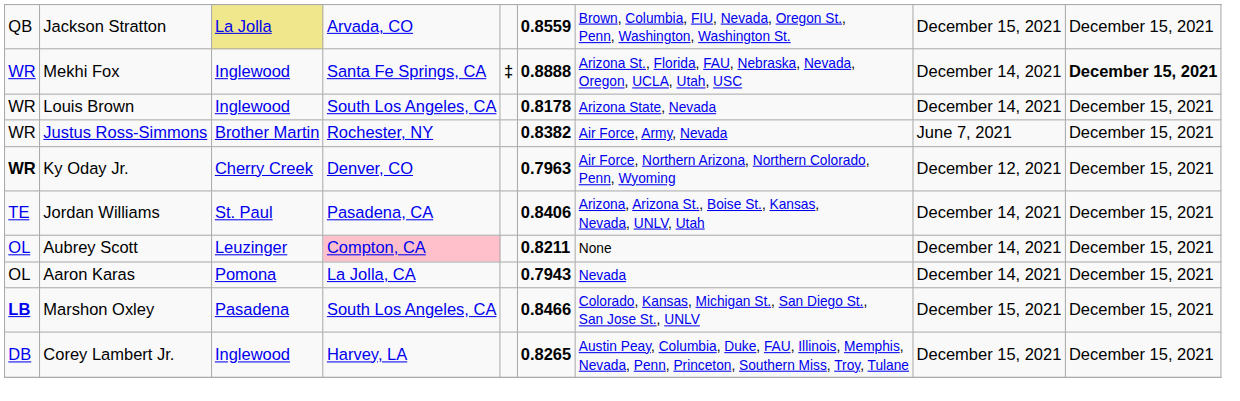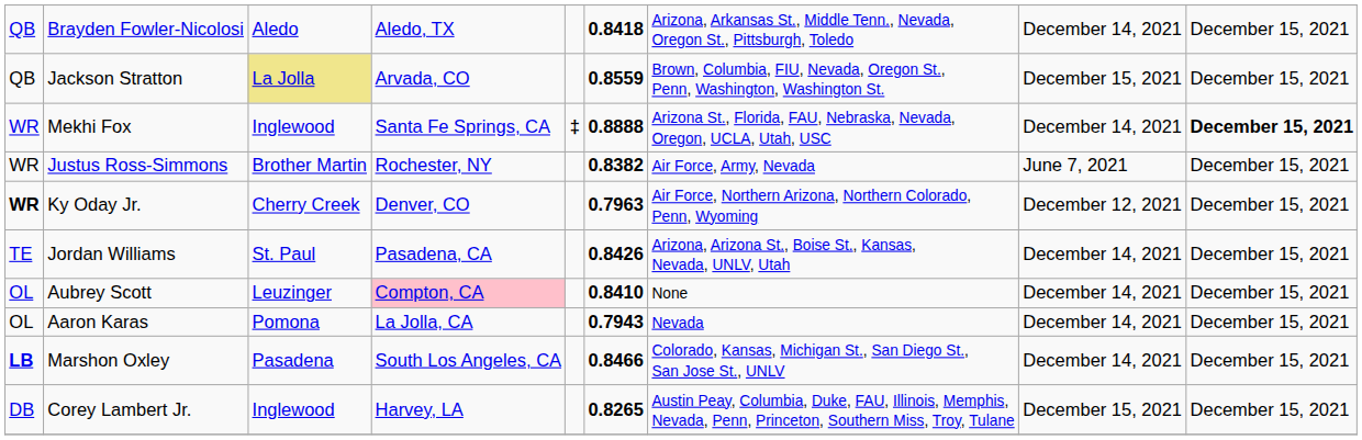+ row: QB | Brayden Fowler-Nicolosi | Aledo | Aledo, TX | 0.8418 | Arizona, Arkansas St., Middle Tenn., Nevada, Oregon St., Pittsburgh, Toledo | December 14, 2021 | December 15, 2021
- row: WR | Louis Brown | Inglewood | South Los Angeles, CA | 0.8178 | Arizona State, Nevada | December 14, 2021 | December 15, 2021
Jordan Williams | column 6: 0.8406 -> 0.8426
Aubrey Scott | column 6: 0.8211 -> 0.8410
Marshon Oxley | column 8: December 15, 2021 -> December 14, 2021
